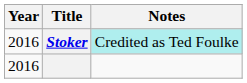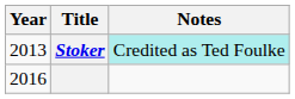Stoker | Year: 2016 -> 2013
